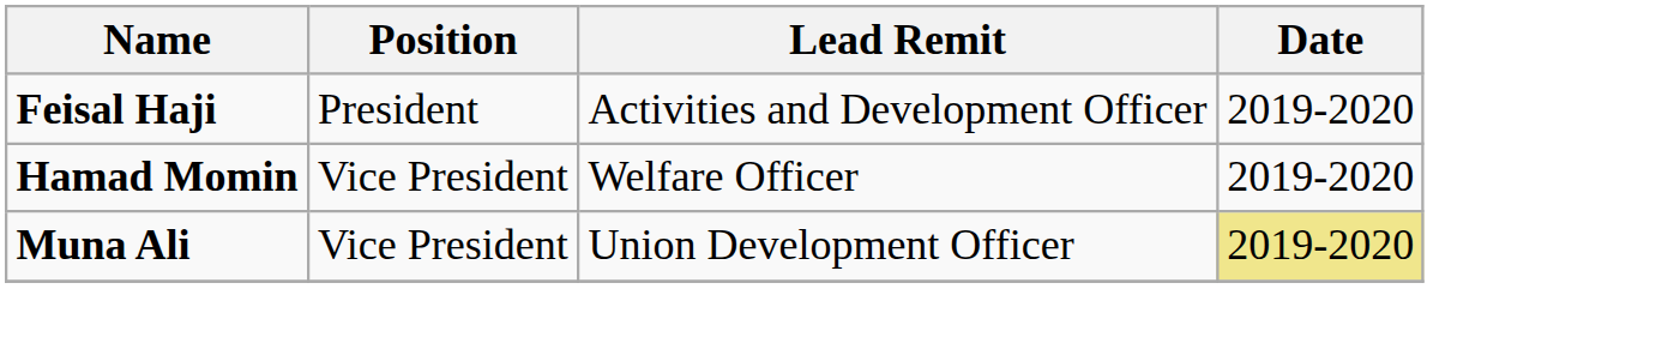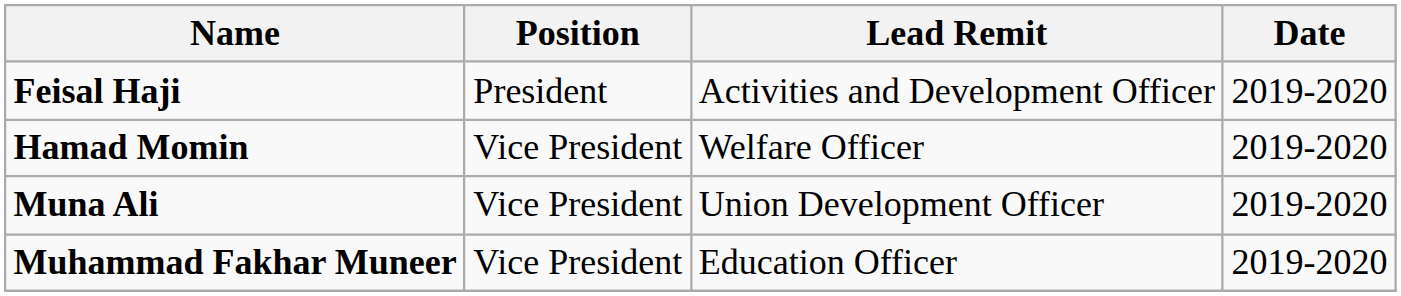Muna Ali | Date: khaki background -> no background
+ row: Muhammad Fakhar Muneer | Vice President | Education Officer | 2019-2020
